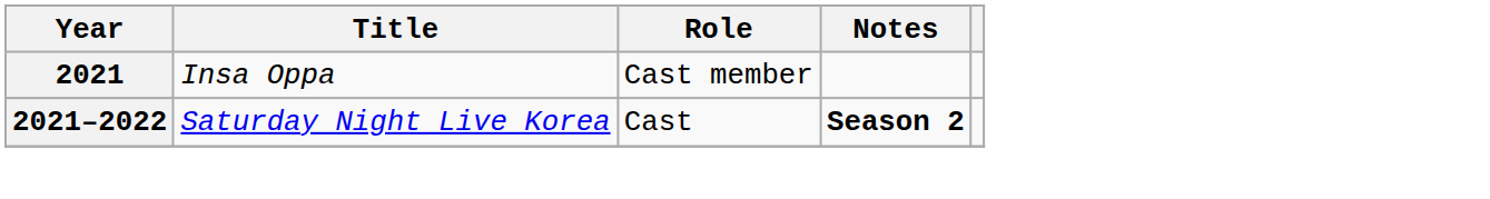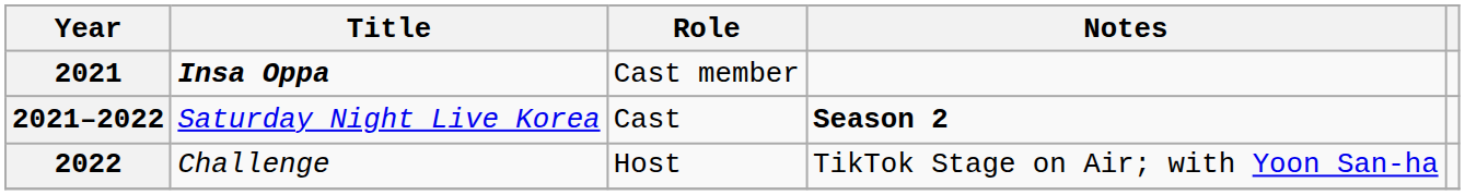2021 | Title: normal -> bold
+ row: 2022 | Challenge | Host | TikTok Stage on Air; with Yoon San-ha
